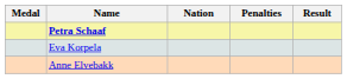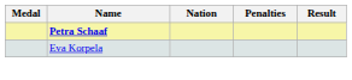- row: Anne Elvebakk
